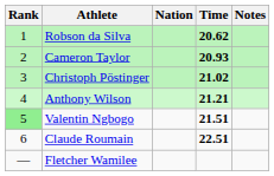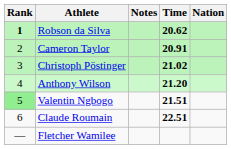columns swapped: Nation <-> Notes
Robson da Silva | Rank: normal -> bold
Cameron Taylor | Time: 20.93 -> 20.91
Anthony Wilson | Time: 21.21 -> 21.20
